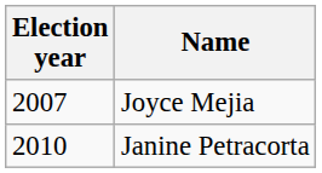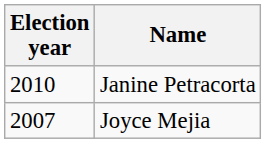rows swapped: Joyce Mejia <-> Janine Petracorta
